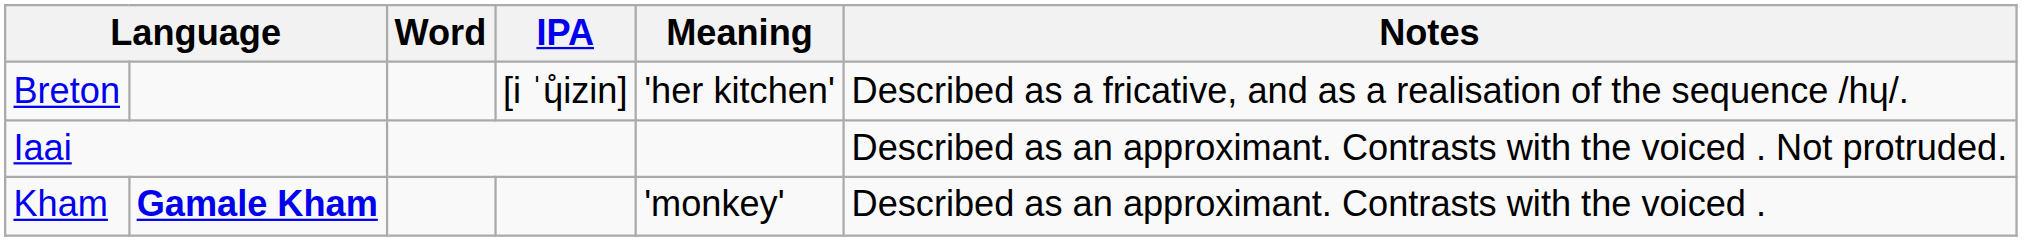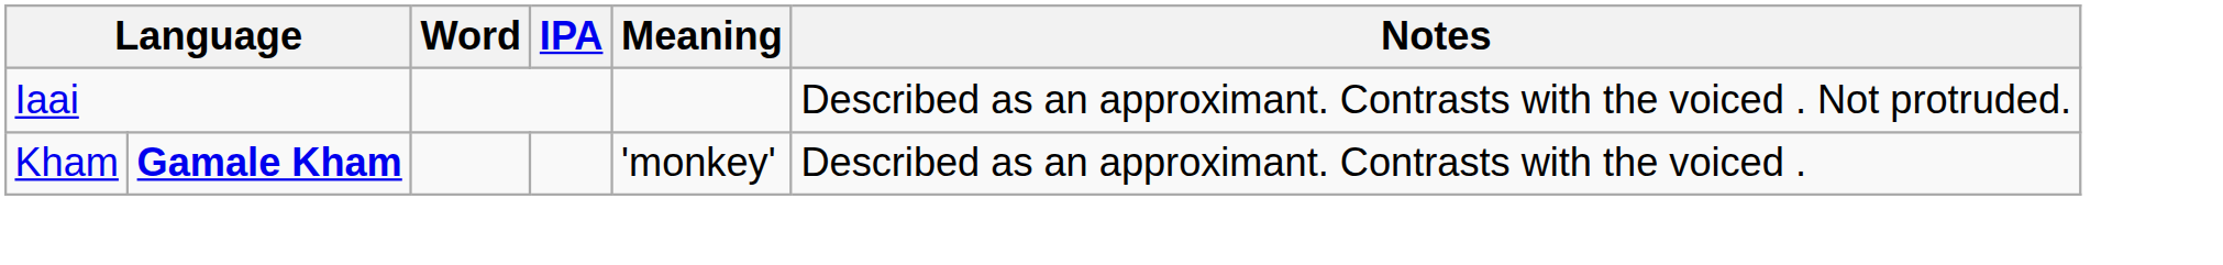- row: Breton | [i ˈɥ̊izin] | 'her kitchen' | Described as a fricative, and as a realisation of the sequence /hɥ/.
